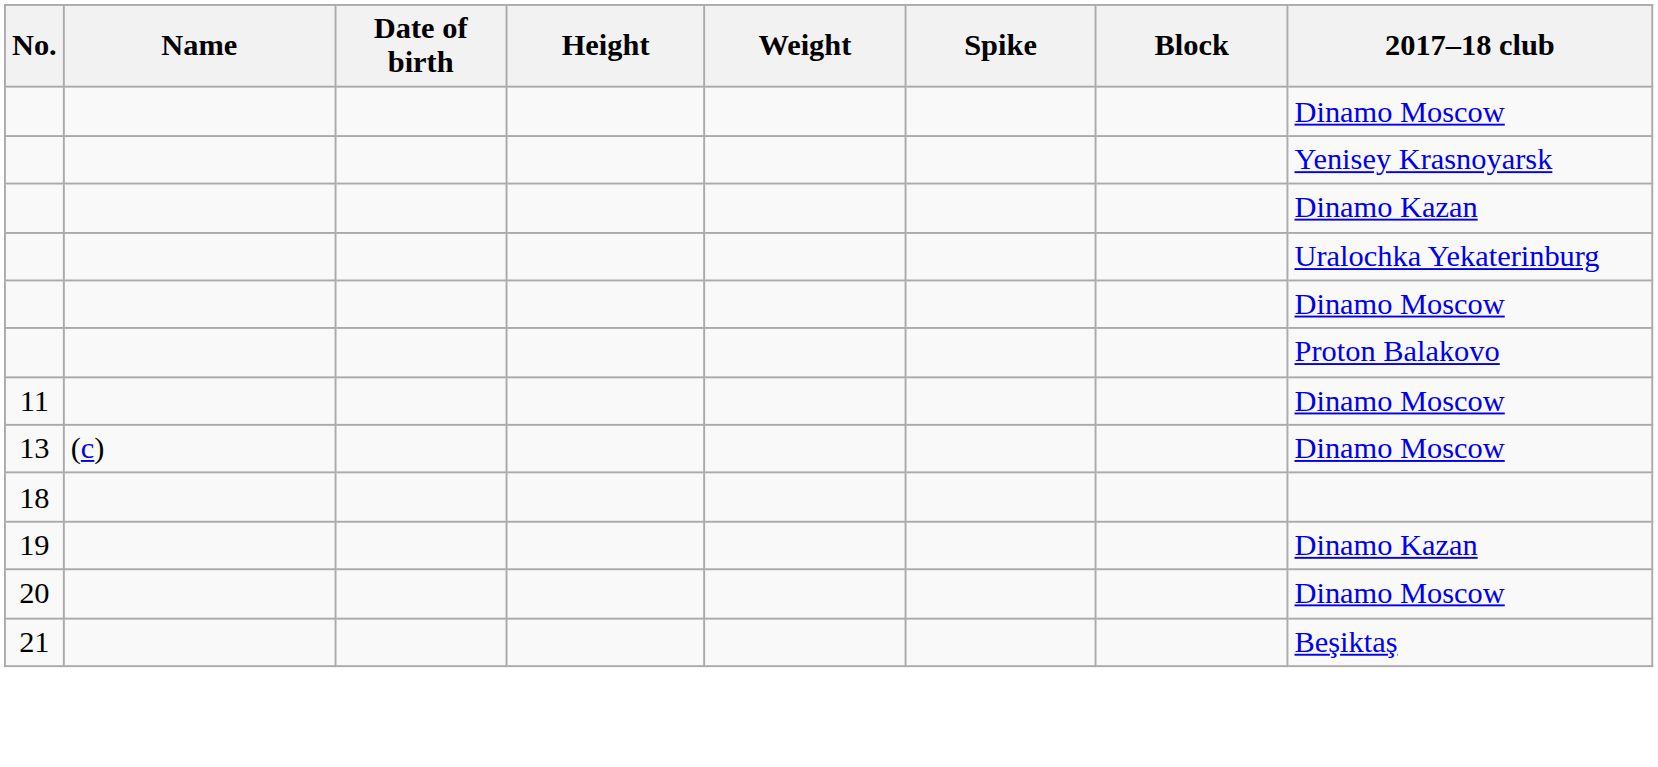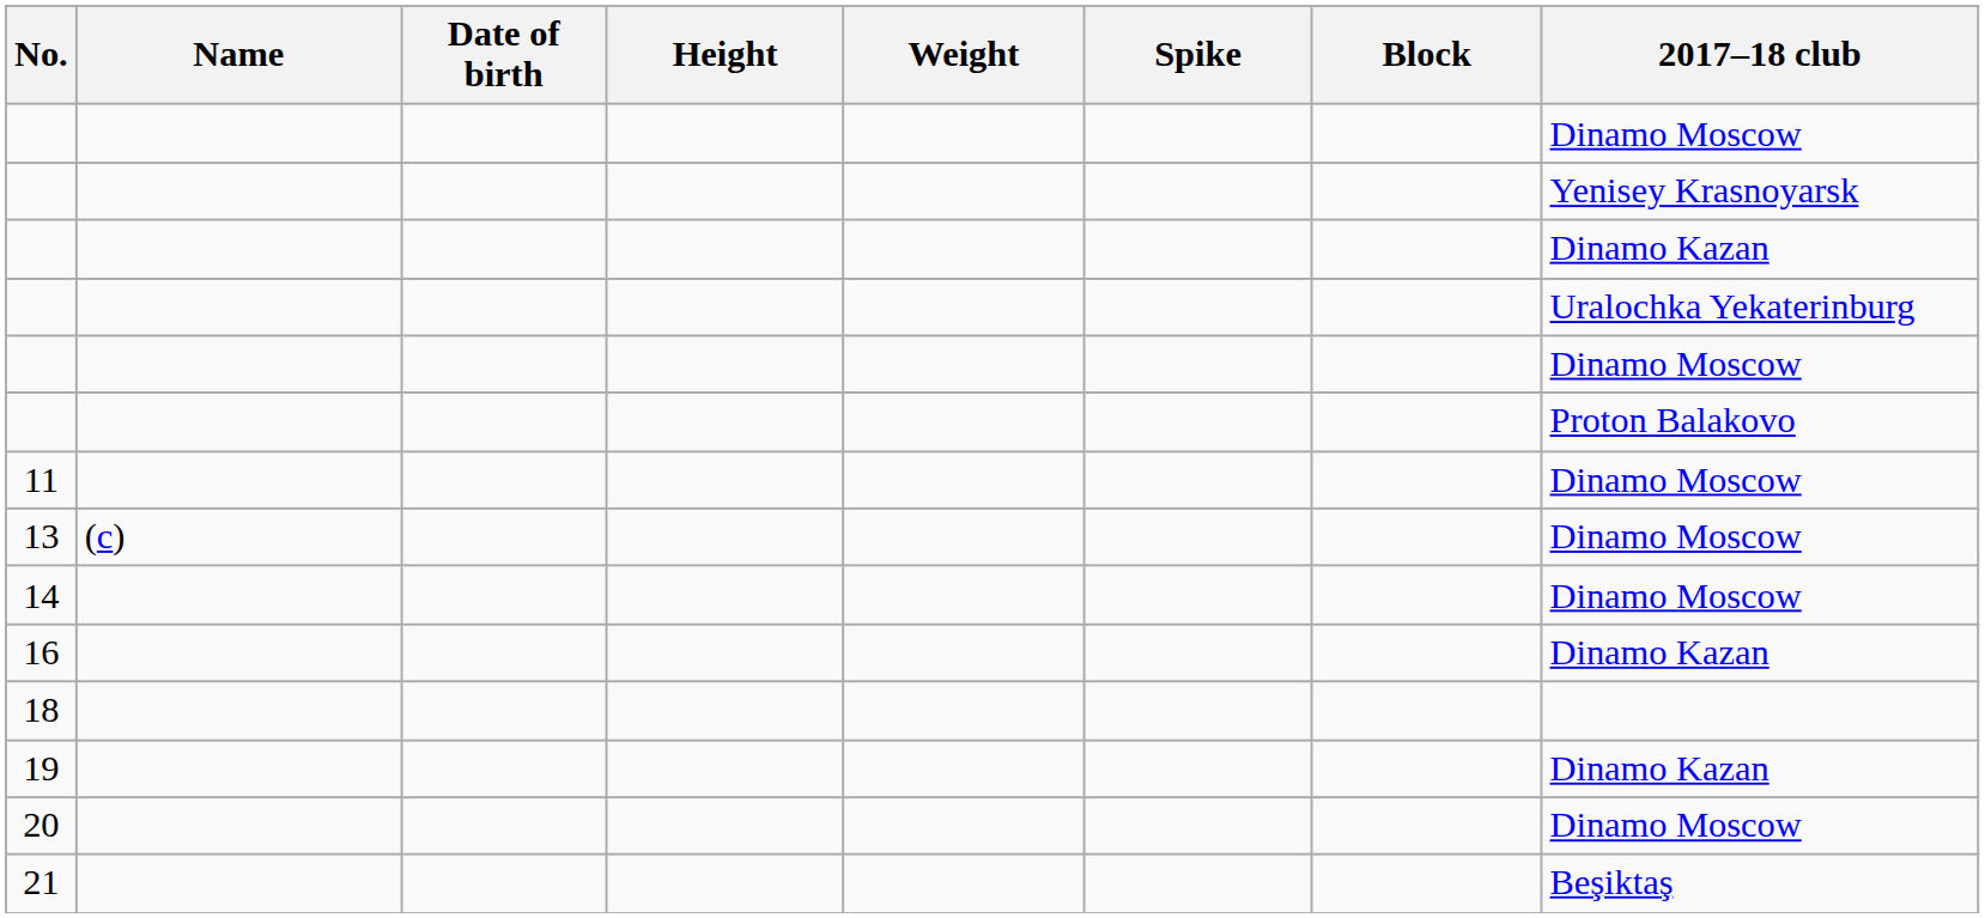+ row: 14 | Dinamo Moscow
+ row: 16 | Dinamo Kazan
